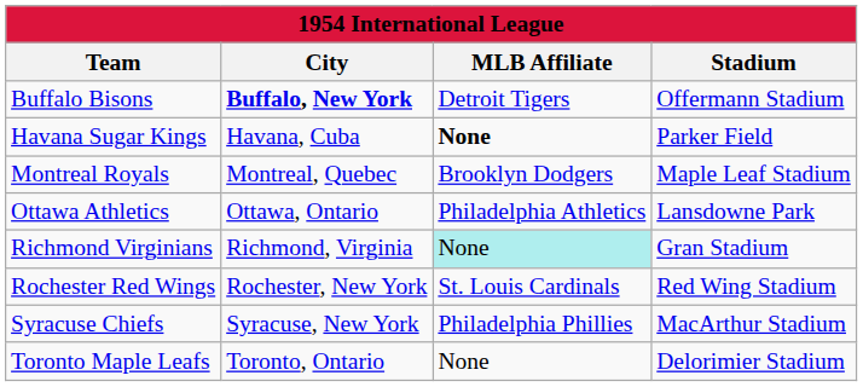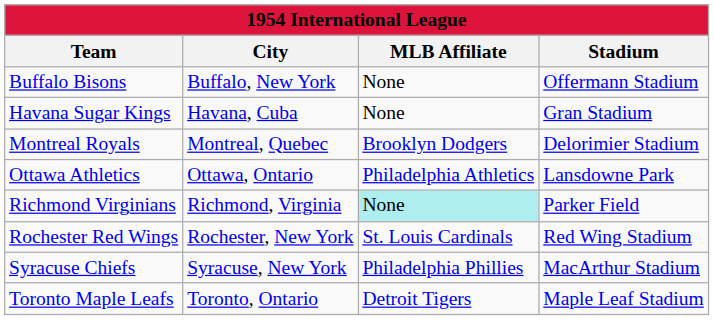Buffalo Bisons | City: bold -> normal
Buffalo Bisons | MLB Affiliate: Detroit Tigers -> None
Havana Sugar Kings | MLB Affiliate: bold -> normal
Havana Sugar Kings | Stadium: Parker Field -> Gran Stadium
Montreal Royals | Stadium: Maple Leaf Stadium -> Delorimier Stadium
Richmond Virginians | Stadium: Gran Stadium -> Parker Field
Toronto Maple Leafs | MLB Affiliate: None -> Detroit Tigers
Toronto Maple Leafs | Stadium: Delorimier Stadium -> Maple Leaf Stadium
